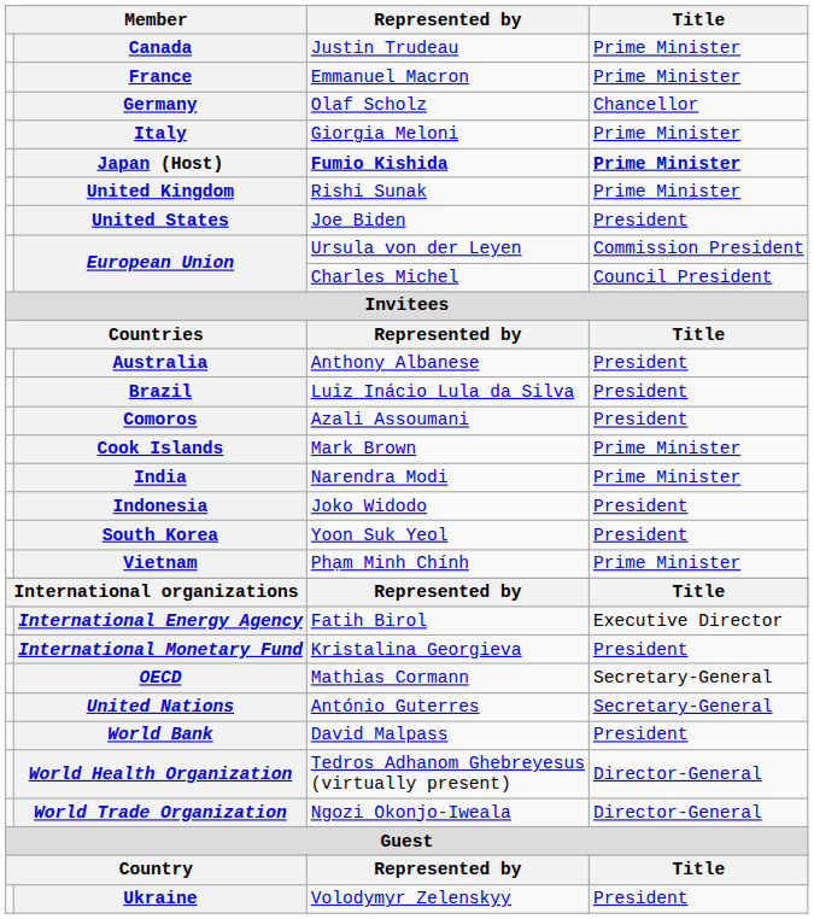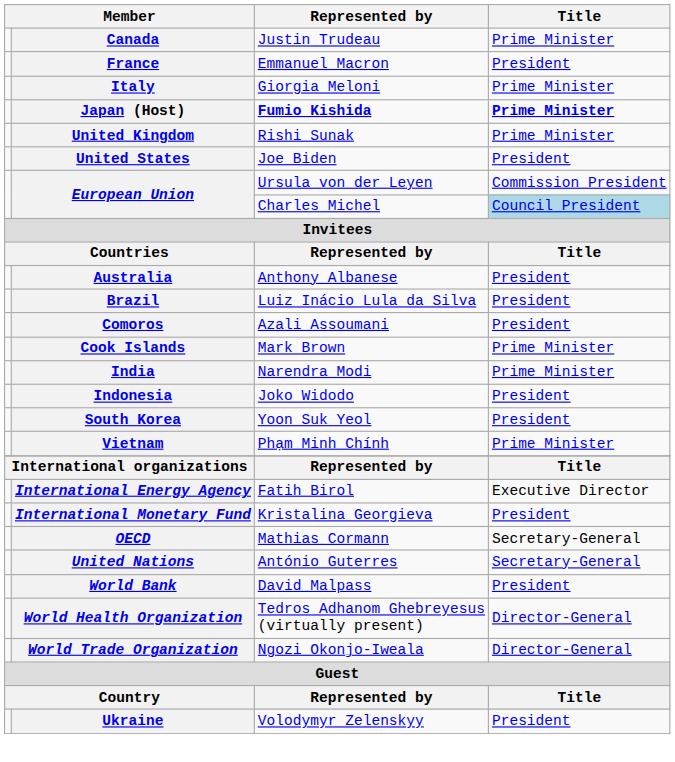France | Title: Prime Minister -> President
- row: Germany | Olaf Scholz | Chancellor
European Union / Charles Michel | Title: no background -> lightblue background
